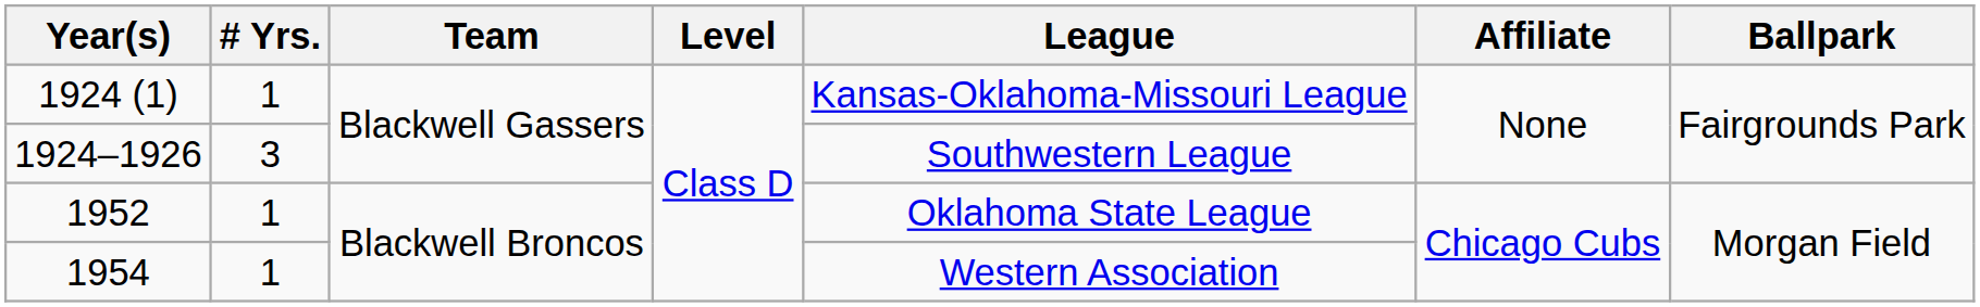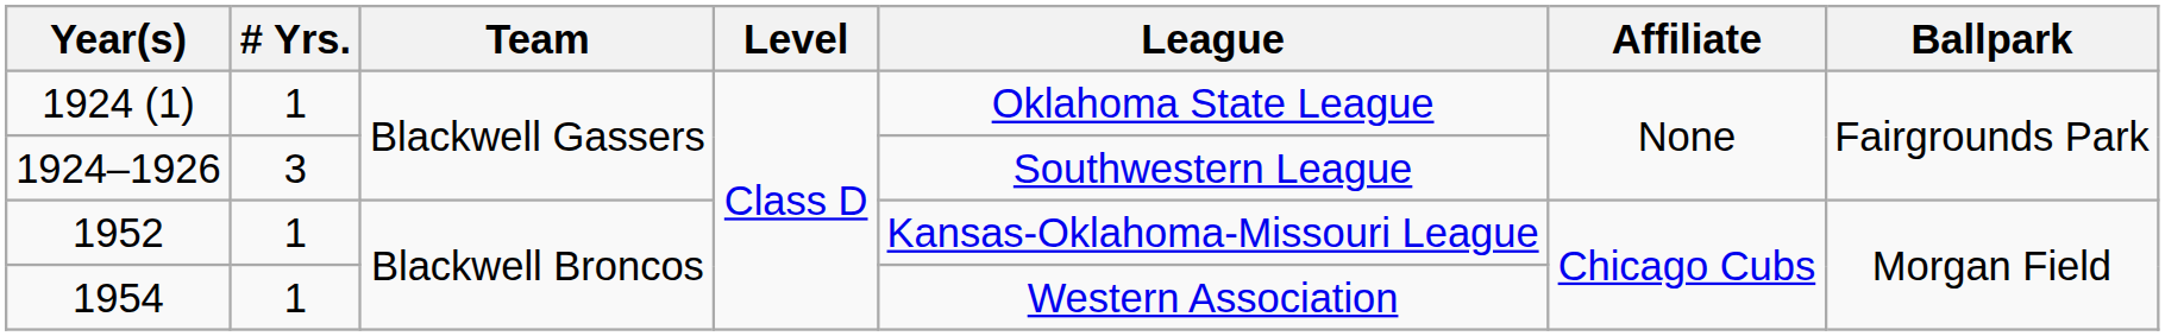1924 (1) | League: Kansas-Oklahoma-Missouri League -> Oklahoma State League
1952 | League: Oklahoma State League -> Kansas-Oklahoma-Missouri League
